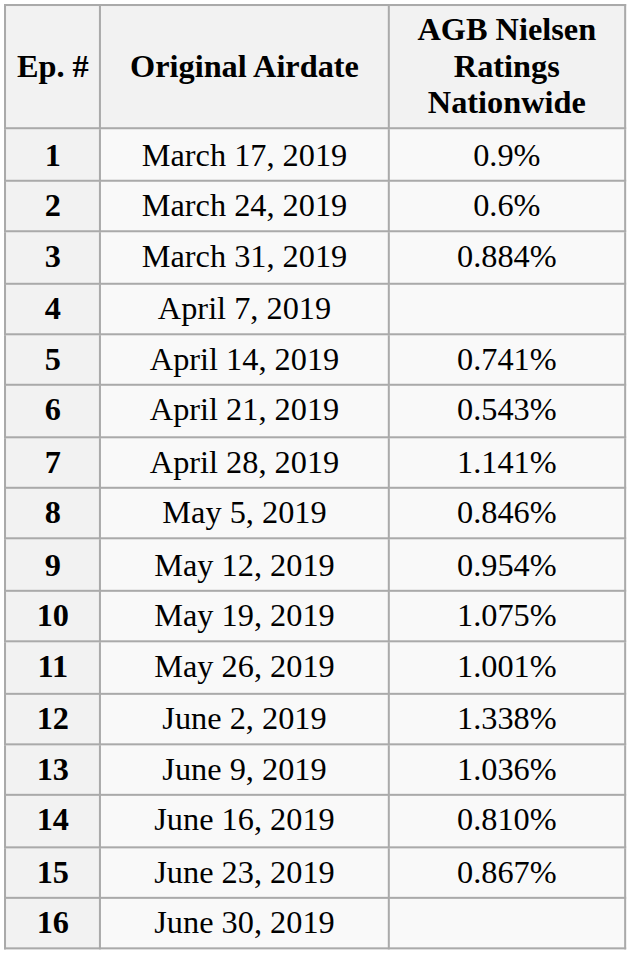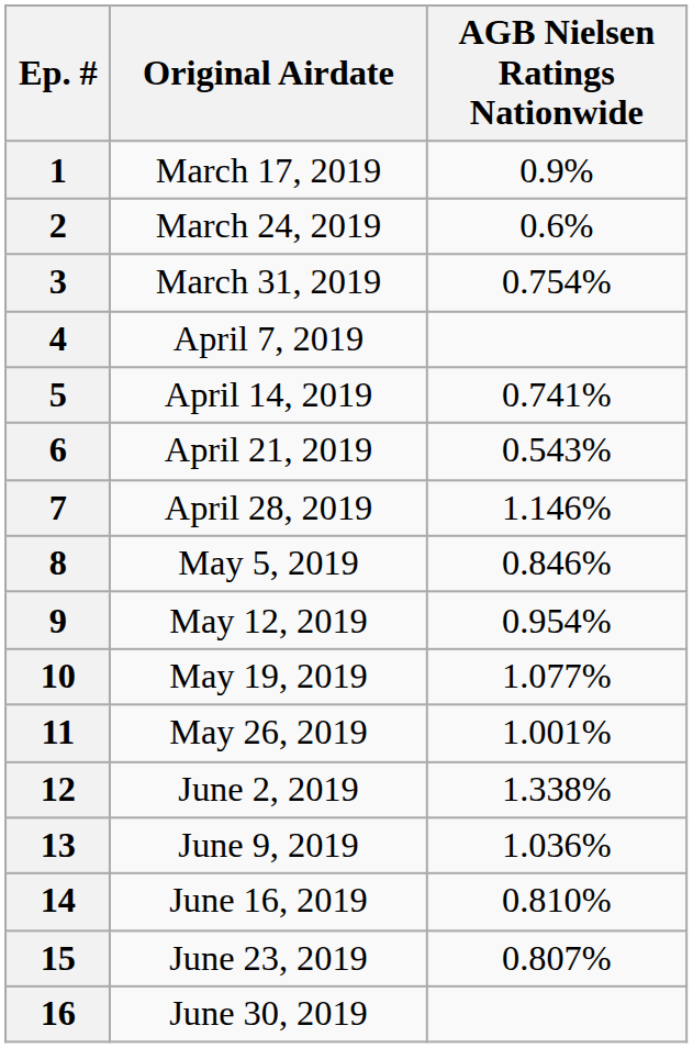3 | AGB Nielsen Ratings Nationwide: 0.884% -> 0.754%
7 | AGB Nielsen Ratings Nationwide: 1.141% -> 1.146%
10 | AGB Nielsen Ratings Nationwide: 1.075% -> 1.077%
15 | AGB Nielsen Ratings Nationwide: 0.867% -> 0.807%
